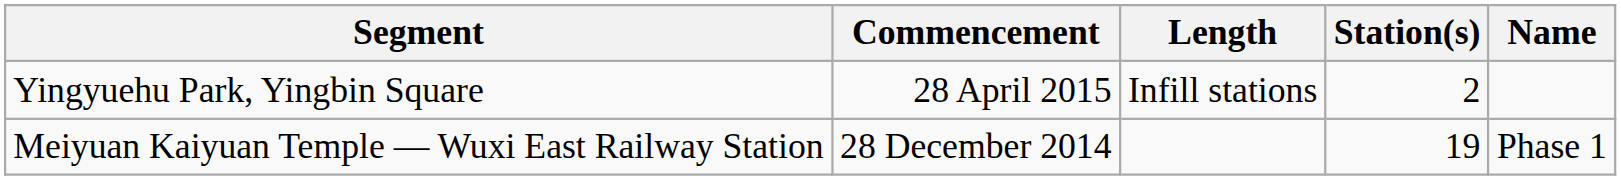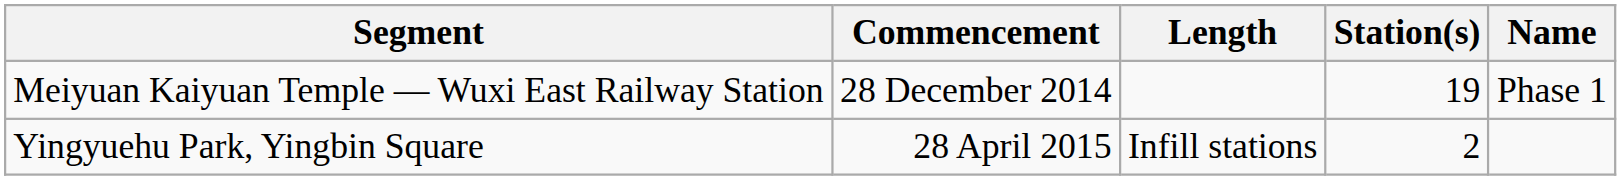rows swapped: Meiyuan Kaiyuan Temple — Wuxi East Railway Station <-> Yingyuehu Park, Yingbin Square
